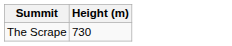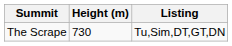+ column: Listing | Tu,Sim,DT,GT,DN
